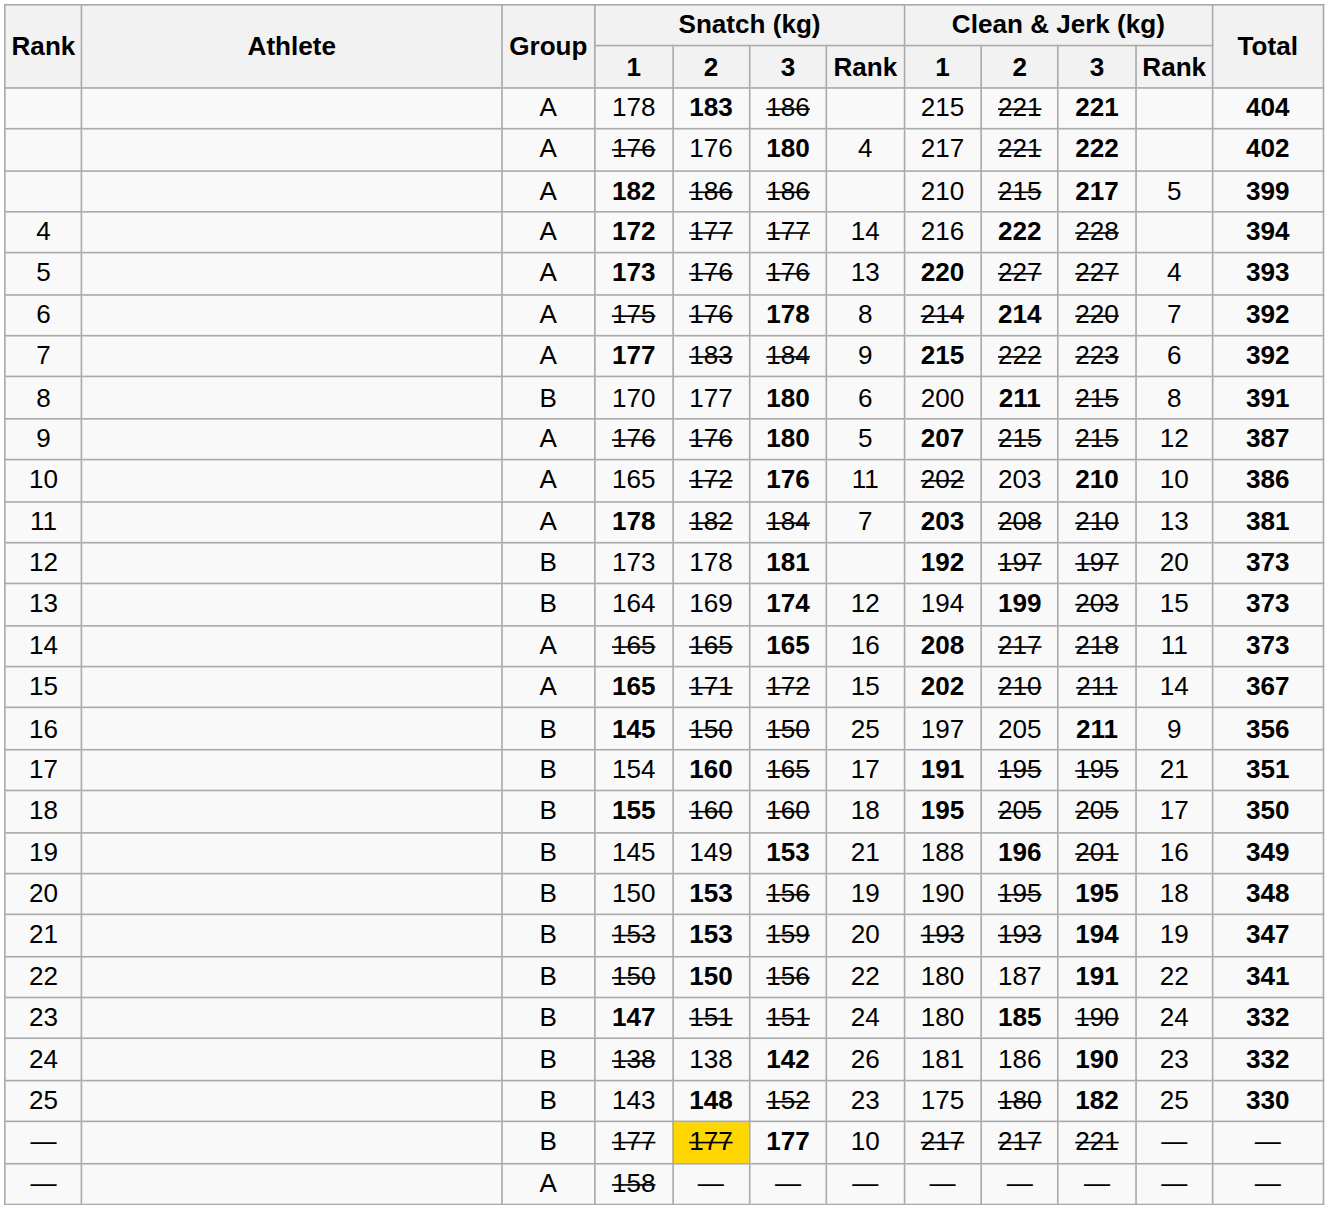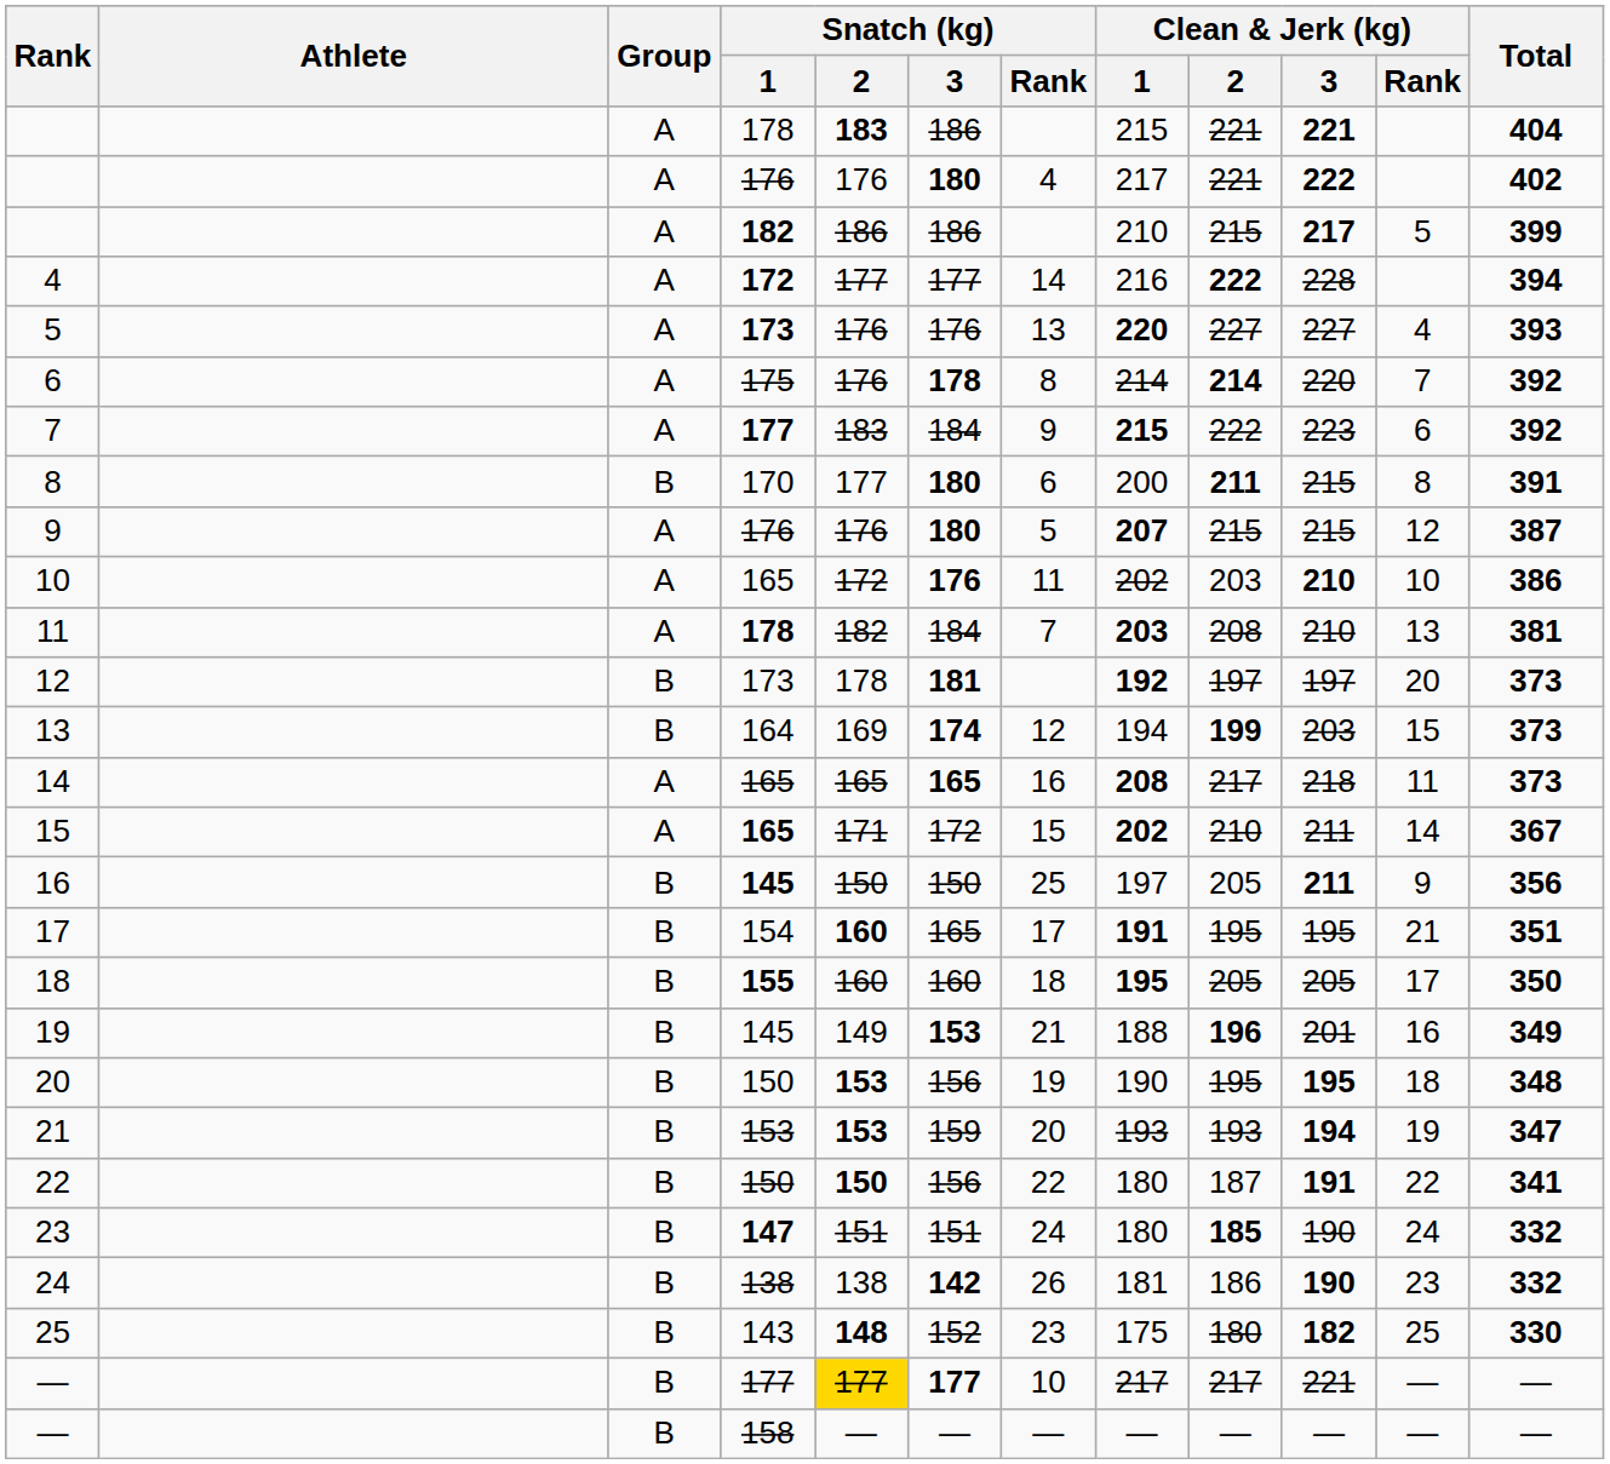— / 158 | Group: A -> B
